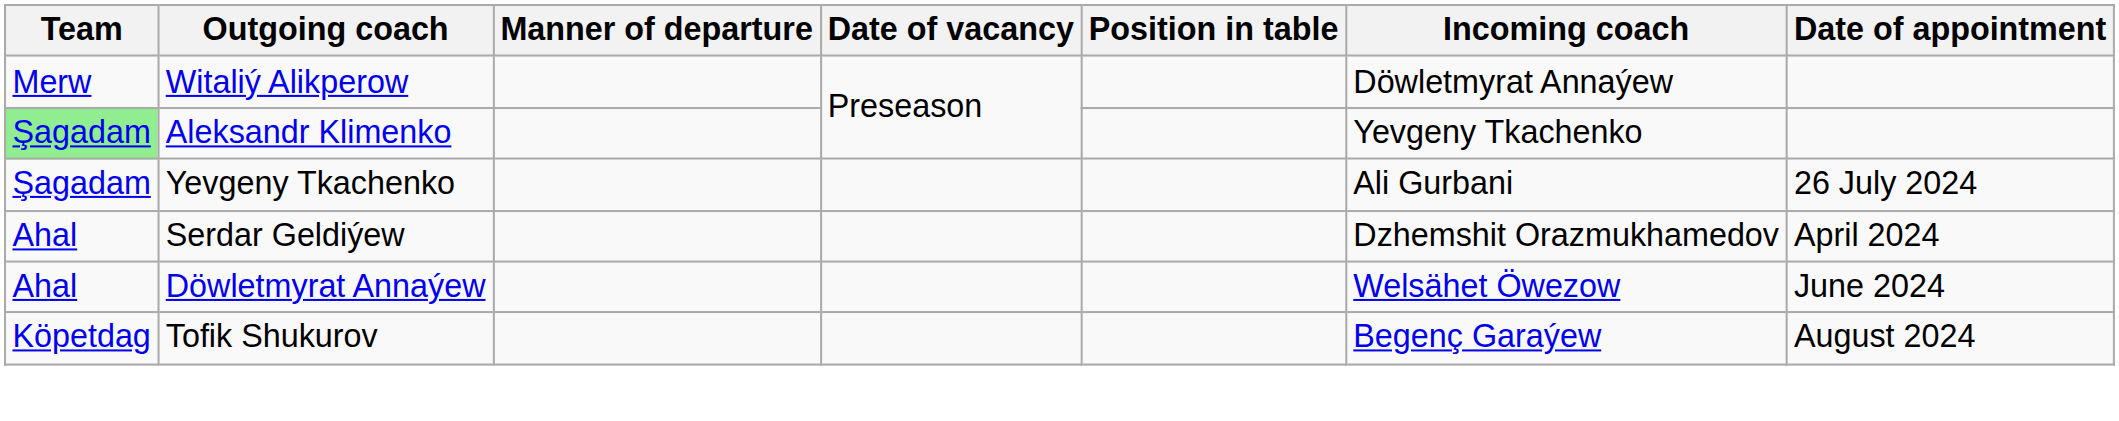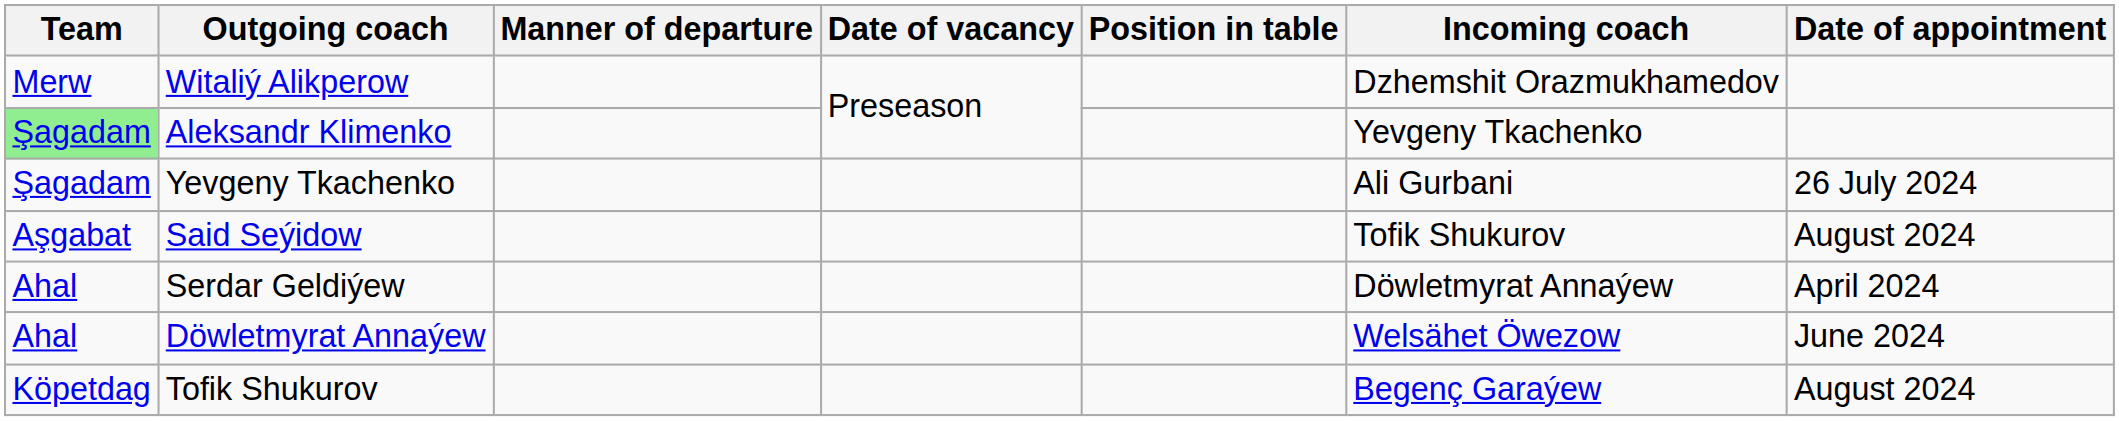Witaliý Alikperow | Incoming coach: Döwletmyrat Annaýew -> Dzhemshit Orazmukhamedov
+ row: Aşgabat | Said Seýidow | Tofik Shukurov | August 2024
Serdar Geldiýew | Incoming coach: Dzhemshit Orazmukhamedov -> Döwletmyrat Annaýew
